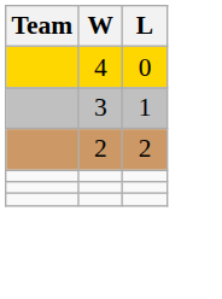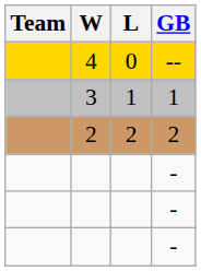+ column: GB | -- | 1 | 2 | - | - | -
